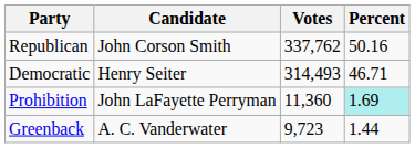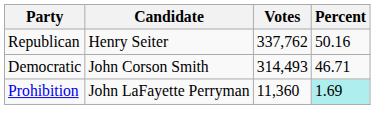Republican | Candidate: John Corson Smith -> Henry Seiter
Democratic | Candidate: Henry Seiter -> John Corson Smith
- row: Greenback | A. C. Vanderwater | 9,723 | 1.44
